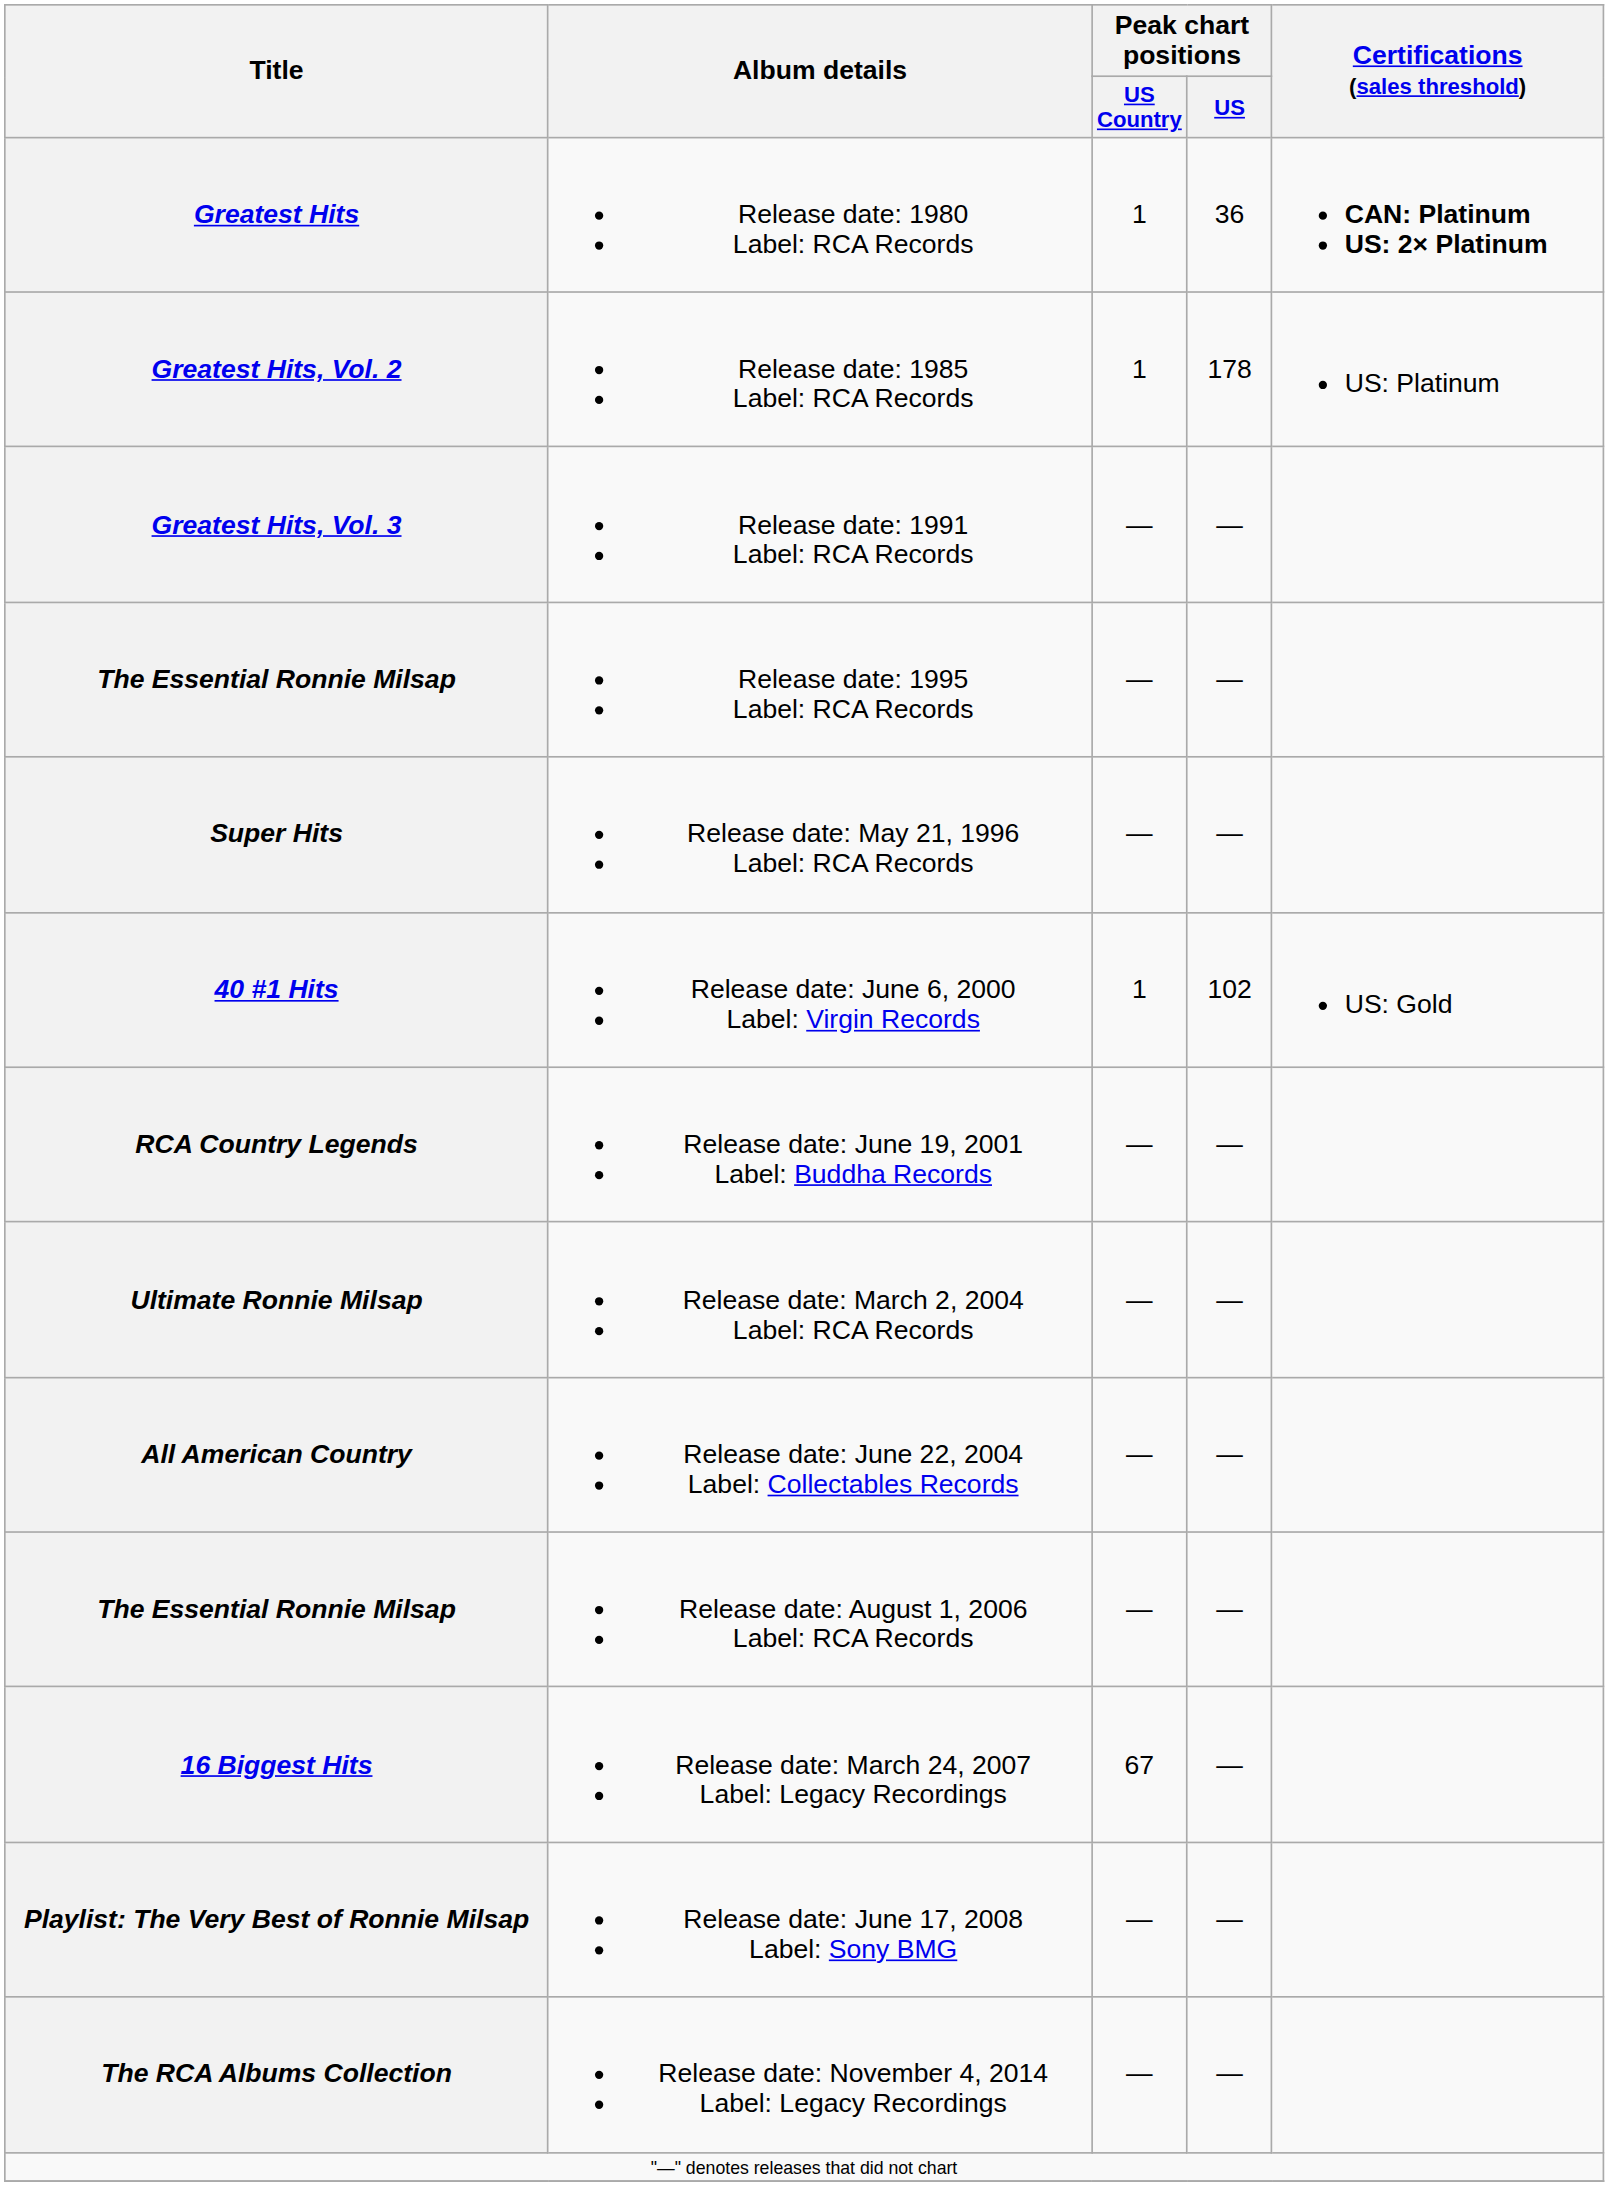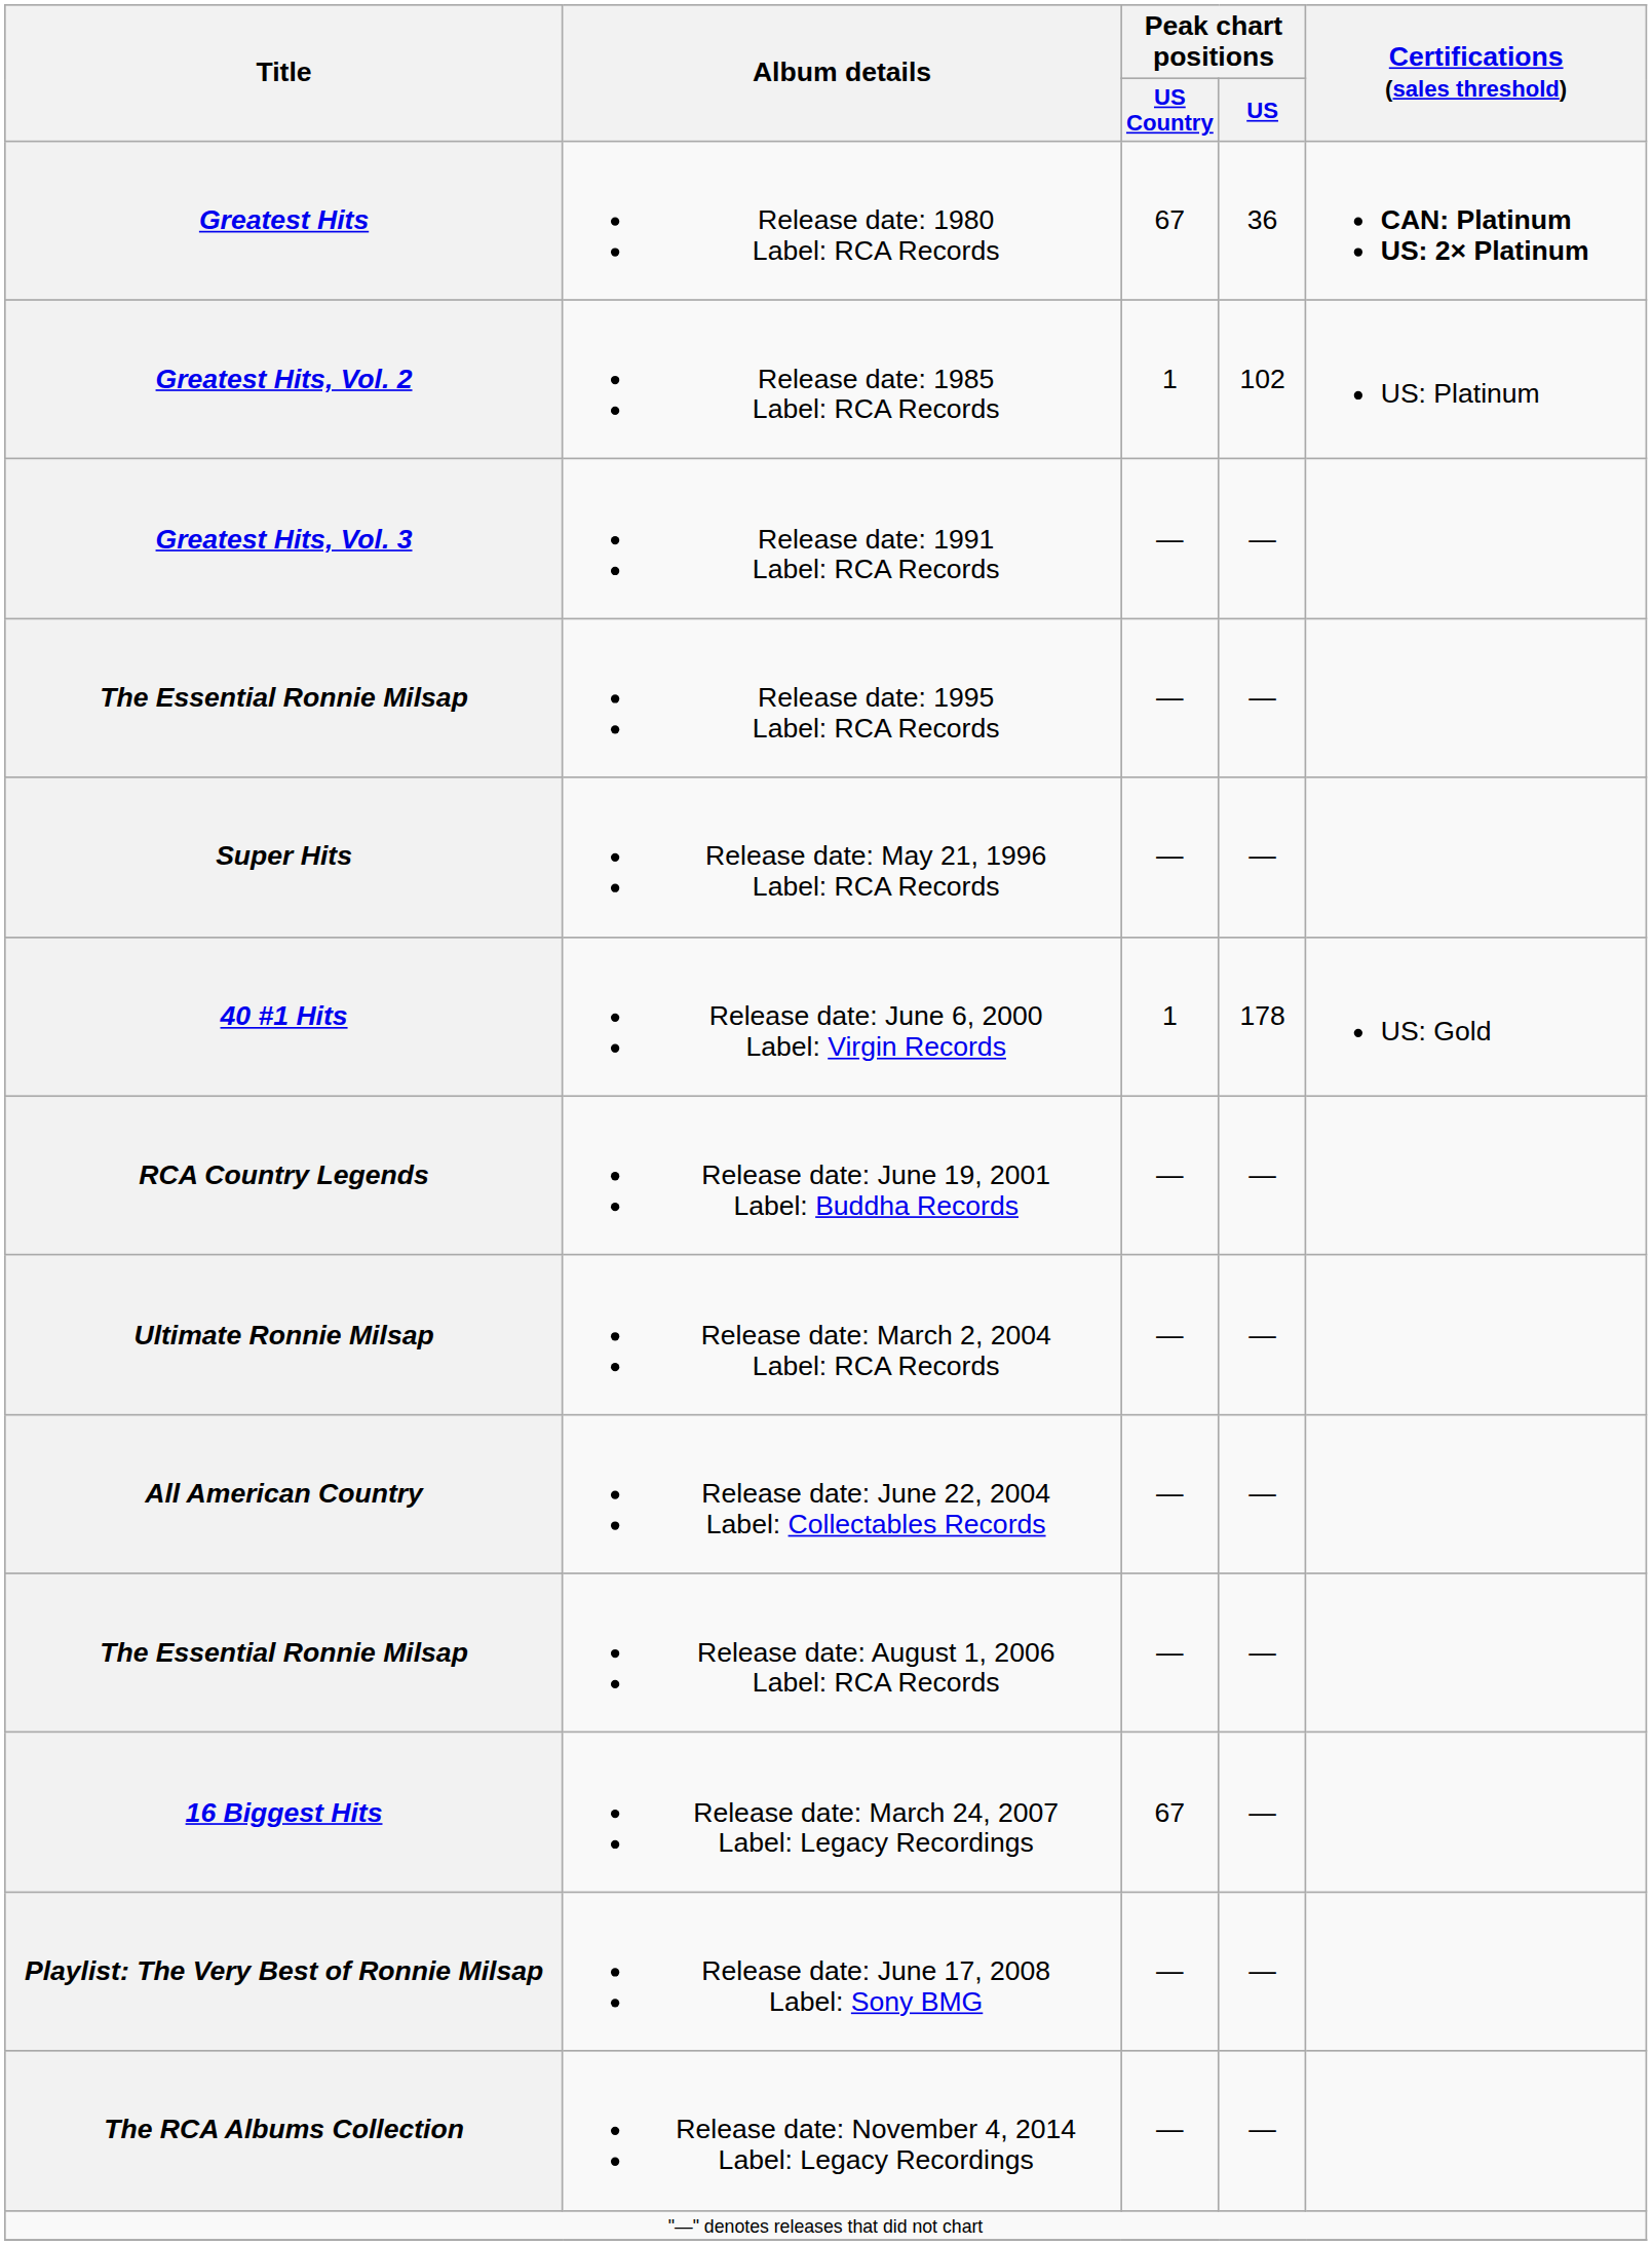Release date: 1980 Label: RCA Records | Peak chart positions / US Country: 1 -> 67
Release date: 1985 Label: RCA Records | Peak chart positions / US: 178 -> 102
Release date: June 6, 2000 Label: Virgin Records | Peak chart positions / US: 102 -> 178
